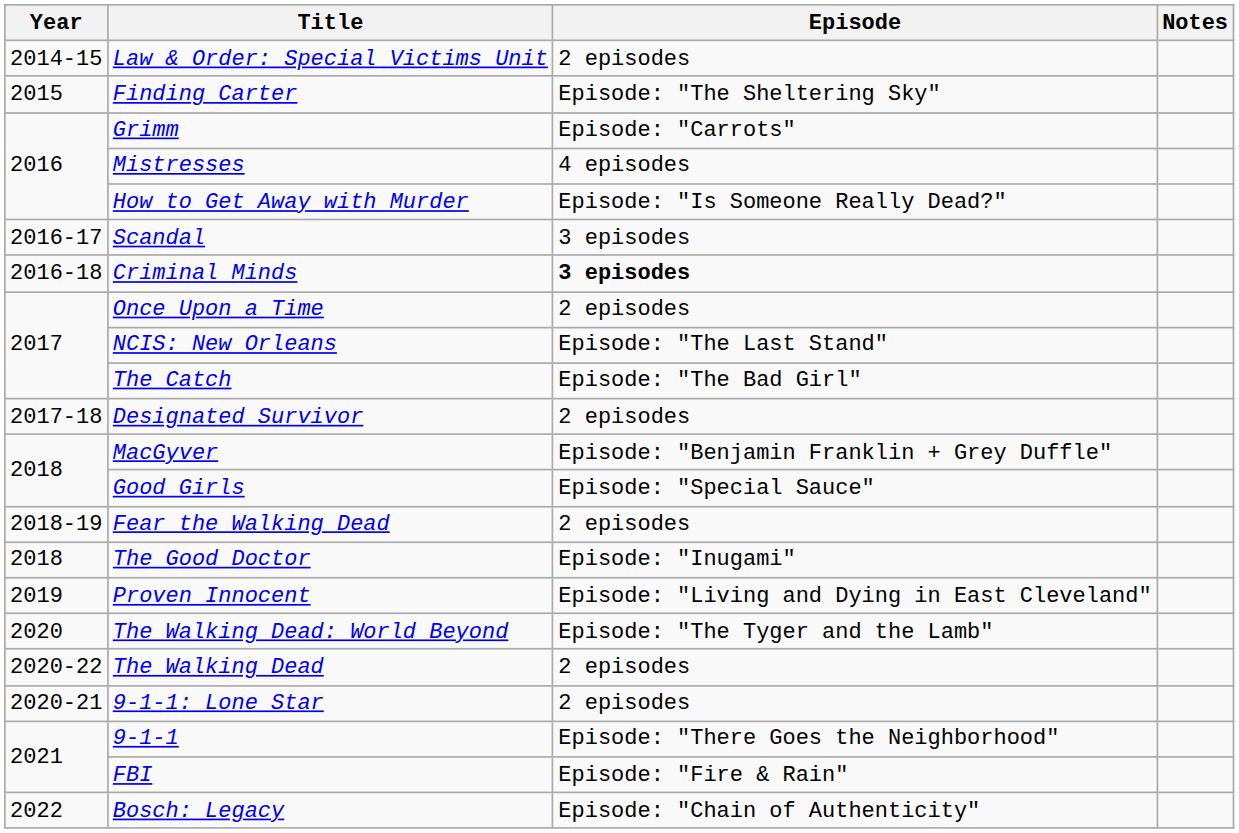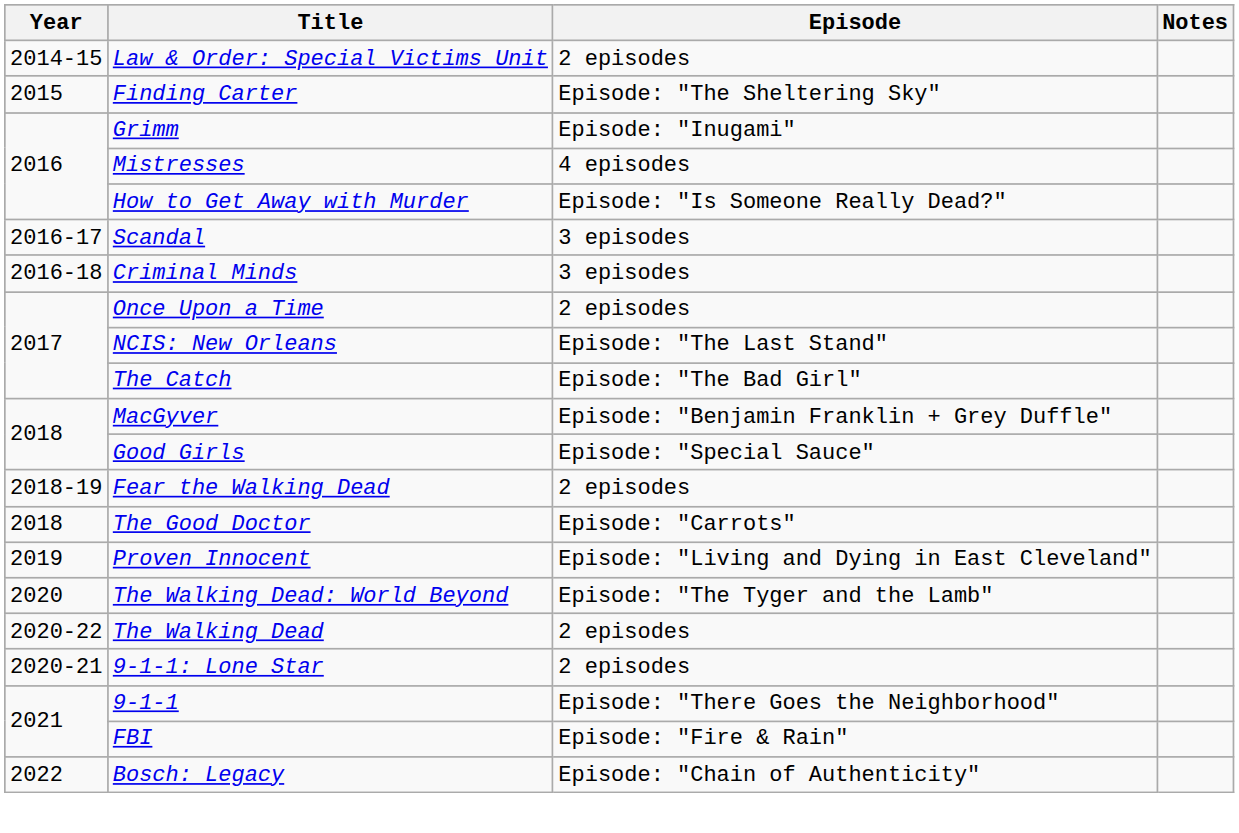Grimm | Episode: Episode: "Carrots" -> Episode: "Inugami"
Criminal Minds | Episode: bold -> normal
- row: 2017-18 | Designated Survivor | 2 episodes
The Good Doctor | Episode: Episode: "Inugami" -> Episode: "Carrots"
